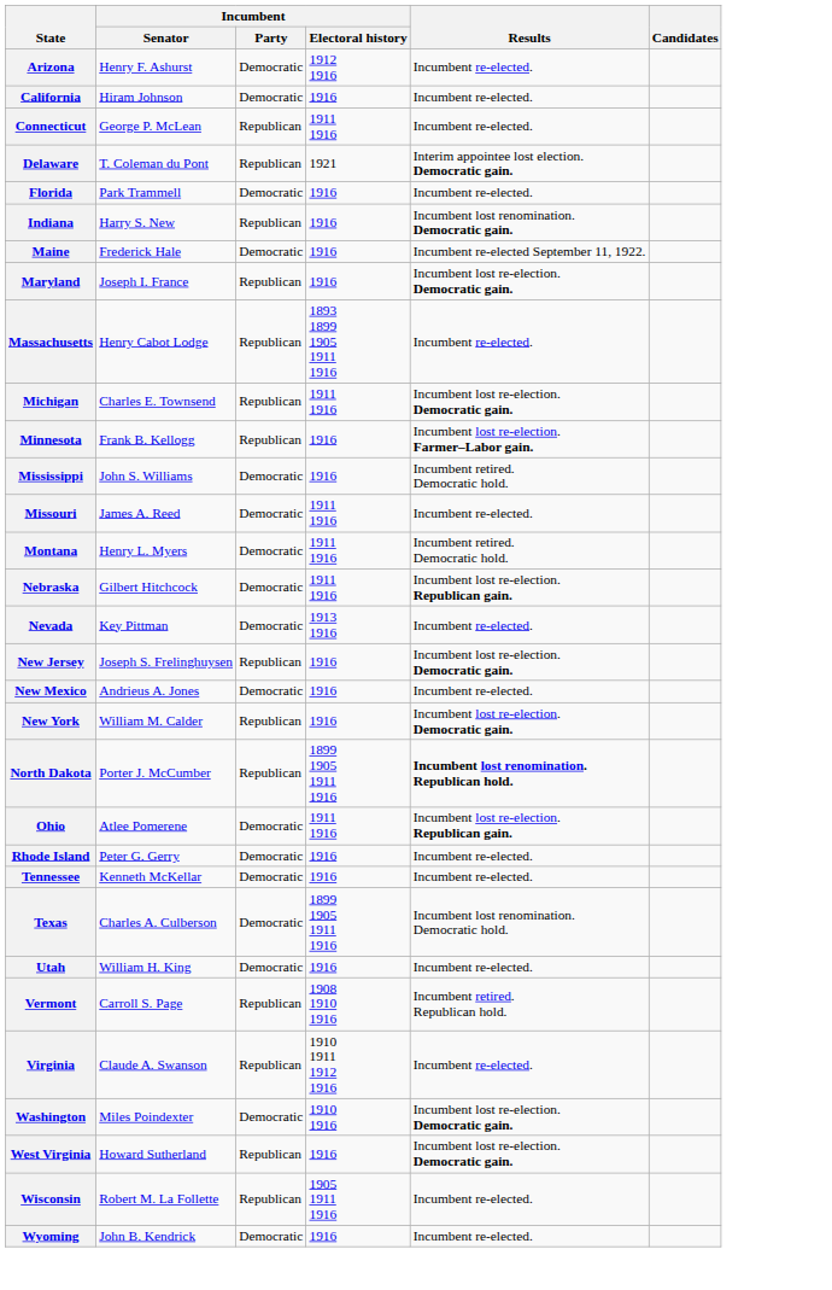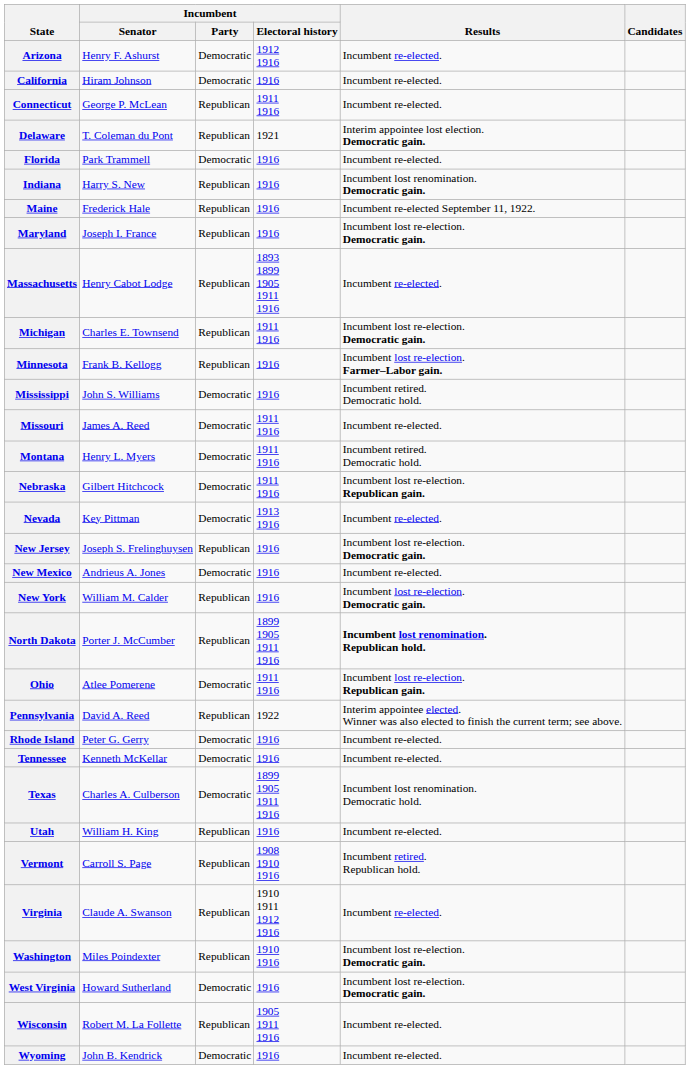Maine | Incumbent / Party: Democratic -> Republican
+ row: Pennsylvania | David A. Reed | Republican | 1922 | Interim appointee elected. Winner was also elected to finish the current term; see above.
Utah | Incumbent / Party: Democratic -> Republican
Washington | Incumbent / Party: Democratic -> Republican
West Virginia | Incumbent / Party: Republican -> Democratic
